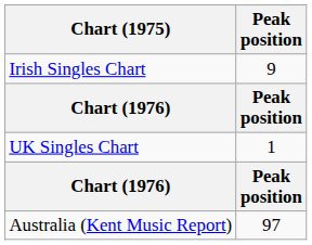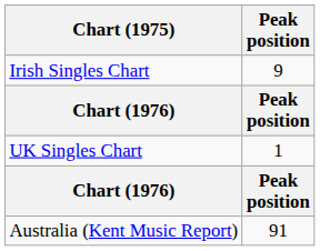Australia (Kent Music Report) | Peak position: 97 -> 91
